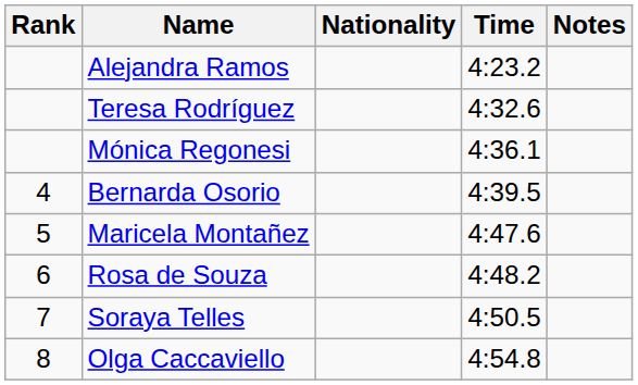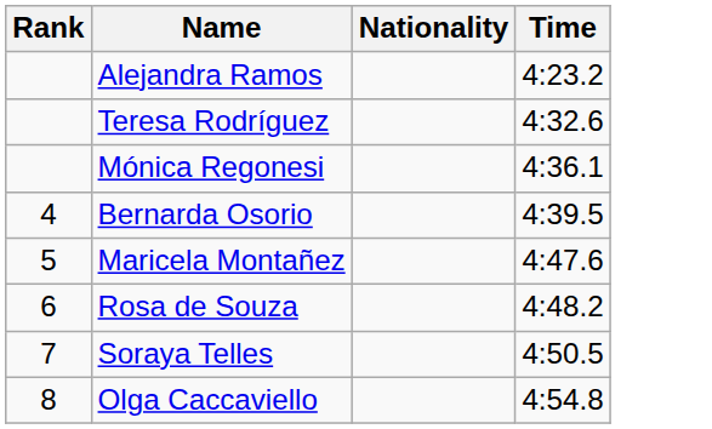- column: Notes
